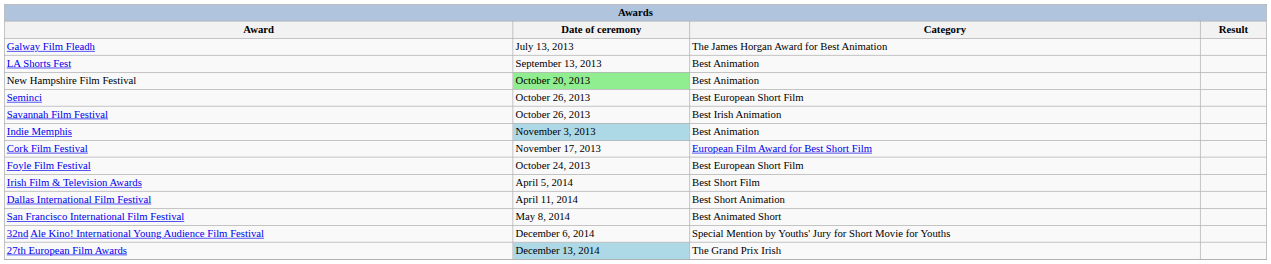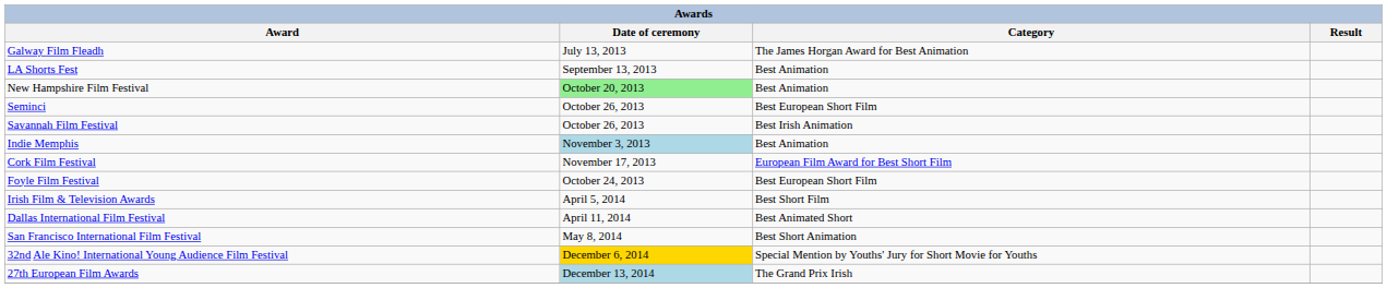Dallas International Film Festival | Category: Best Short Animation -> Best Animated Short
San Francisco International Film Festival | Category: Best Animated Short -> Best Short Animation
32nd Ale Kino! International Young Audience Film Festival | Date of ceremony: no background -> gold background
